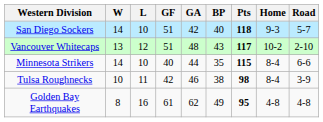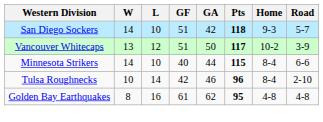- column: BP | 40 | 43 | 35 | 38 | 49
Vancouver Whitecaps | GA: 48 -> 50
Vancouver Whitecaps | Road: 2-10 -> 3-9
Tulsa Roughnecks | L: 11 -> 14
Tulsa Roughnecks | Pts: 98 -> 96
Tulsa Roughnecks | Road: 3-9 -> 2-10
